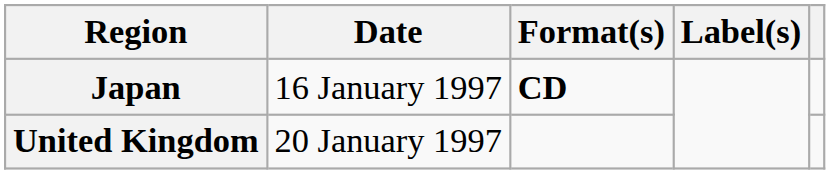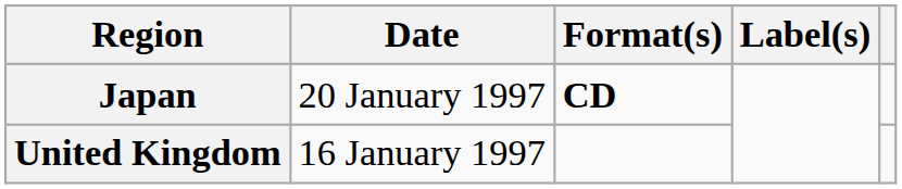Japan | Date: 16 January 1997 -> 20 January 1997
United Kingdom | Date: 20 January 1997 -> 16 January 1997
